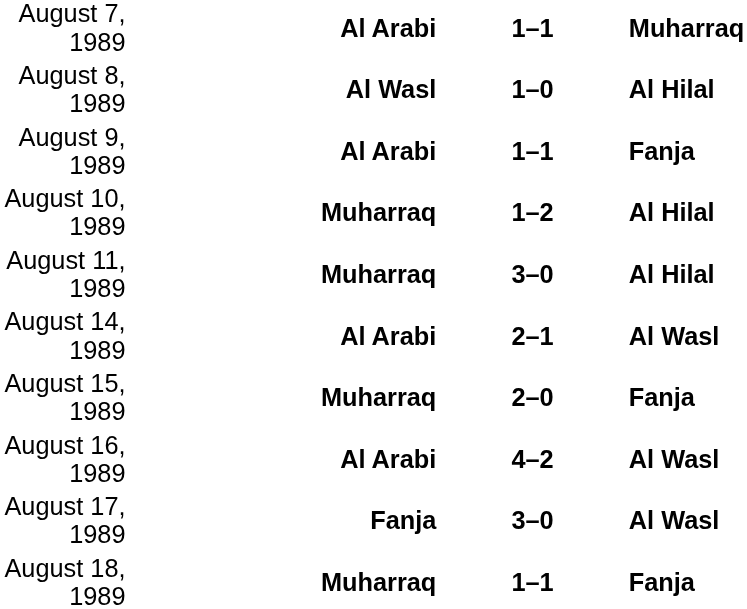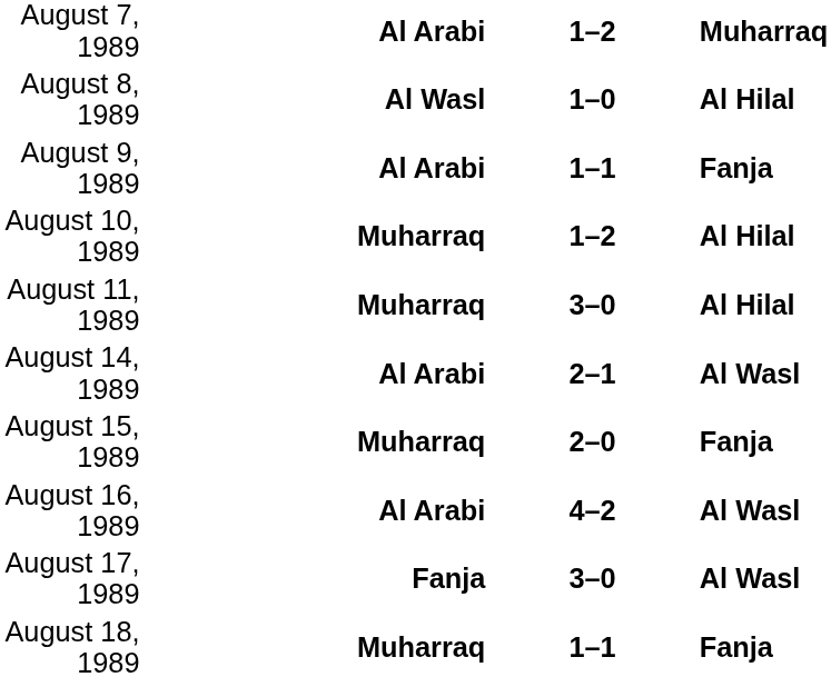August 7, 1989 | column 3: 1–1 -> 1–2
